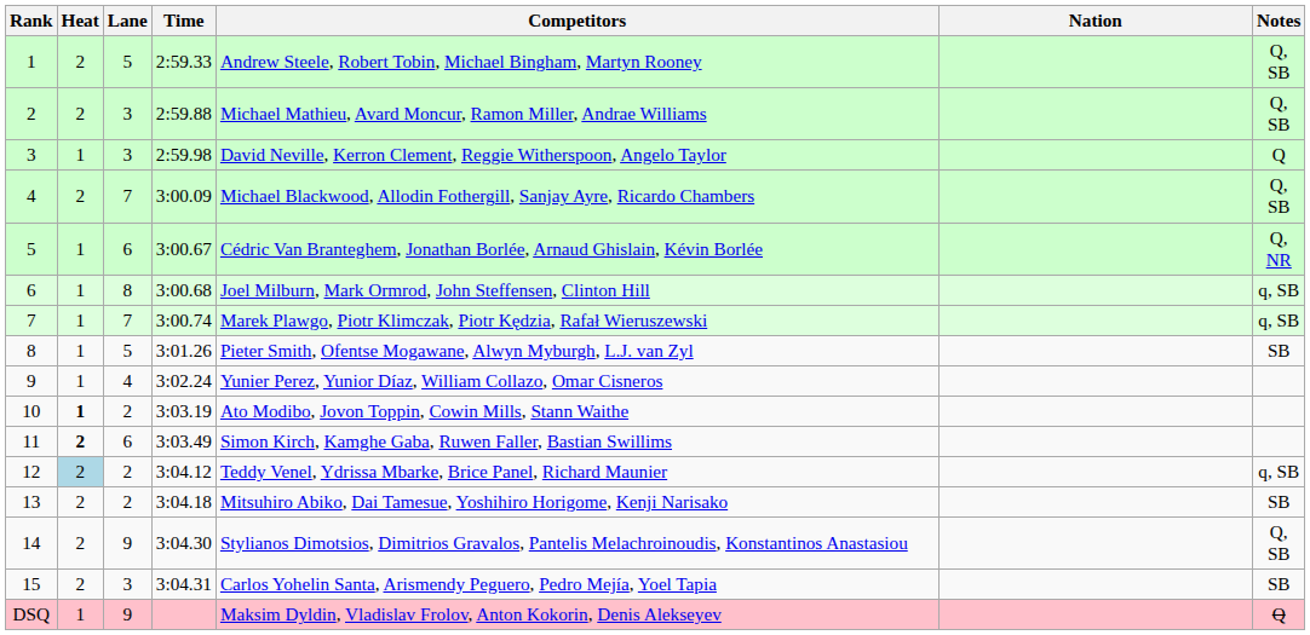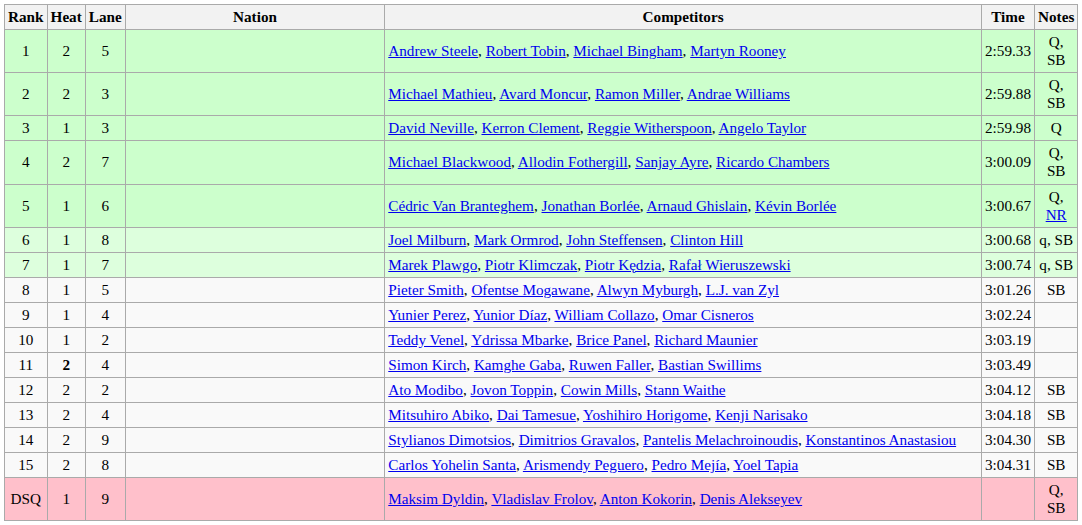columns swapped: Nation <-> Time
10 | Heat: bold -> normal
10 | Competitors: Ato Modibo, Jovon Toppin, Cowin Mills, Stann Waithe -> Teddy Venel, Ydrissa Mbarke, Brice Panel, Richard Maunier
11 | Lane: 6 -> 4
12 | Heat: lightblue background -> no background
12 | Competitors: Teddy Venel, Ydrissa Mbarke, Brice Panel, Richard Maunier -> Ato Modibo, Jovon Toppin, Cowin Mills, Stann Waithe
12 | Notes: q, SB -> SB
13 | Lane: 2 -> 4
14 | Notes: Q, SB -> SB
15 | Lane: 3 -> 8
DSQ | Notes: Q -> Q, SB
